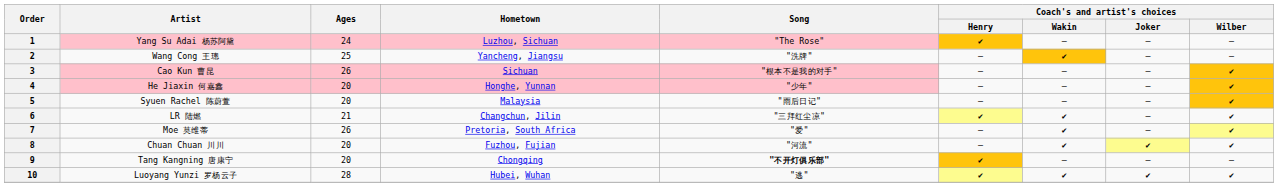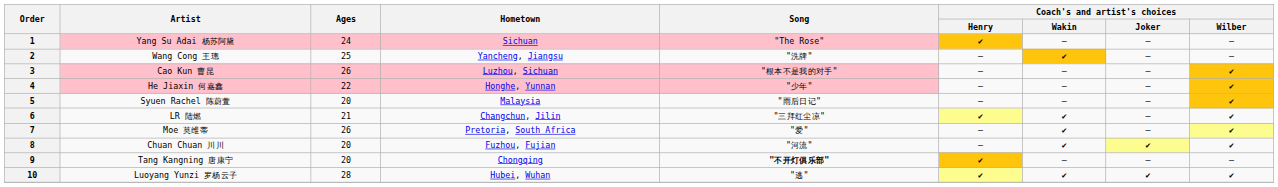1 | Hometown: Luzhou, Sichuan -> Sichuan
3 | Hometown: Sichuan -> Luzhou, Sichuan
4 | Ages: 20 -> 22
